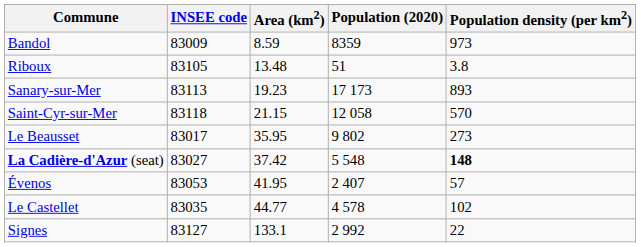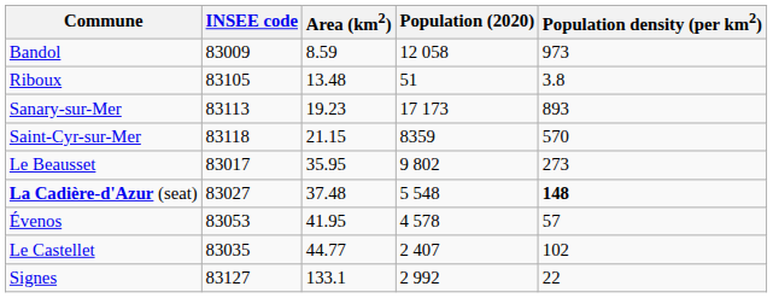Bandol | Population (2020): 8359 -> 12 058
Saint-Cyr-sur-Mer | Population (2020): 12 058 -> 8359
La Cadière-d'Azur (seat) | Area (km2): 37.42 -> 37.48
Évenos | Population (2020): 2 407 -> 4 578
Le Castellet | Population (2020): 4 578 -> 2 407
